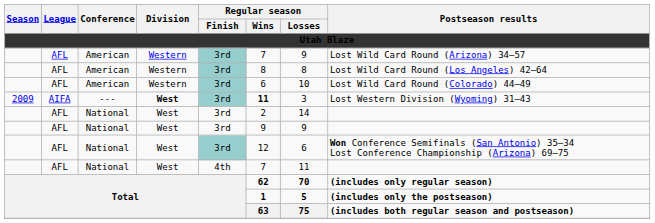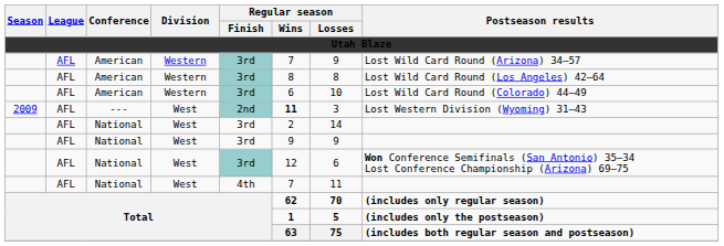--- | League: AIFA -> AFL
--- | Division: bold -> normal
--- | Regular season / Finish: 3rd -> 2nd
